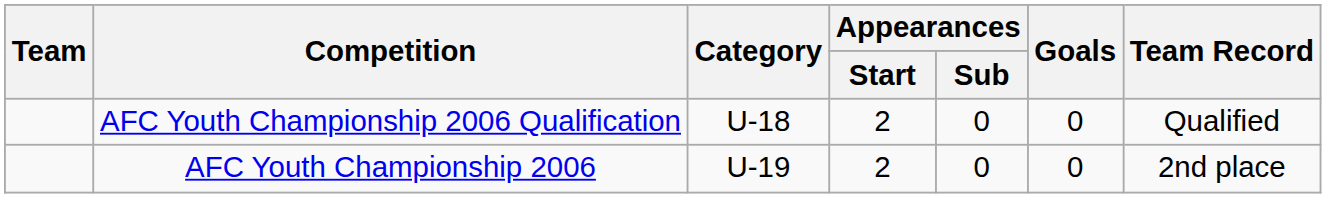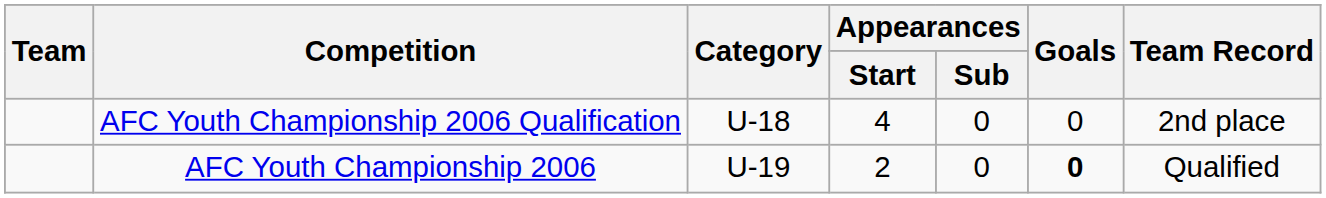AFC Youth Championship 2006 Qualification | Appearances / Start: 2 -> 4
AFC Youth Championship 2006 Qualification | Team Record: Qualified -> 2nd place
AFC Youth Championship 2006 | Goals: normal -> bold
AFC Youth Championship 2006 | Team Record: 2nd place -> Qualified
